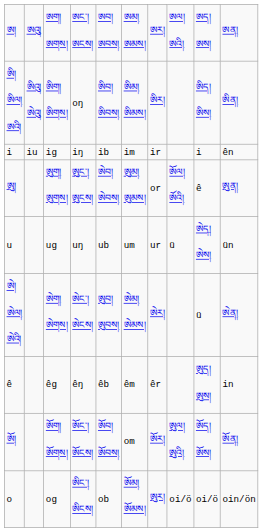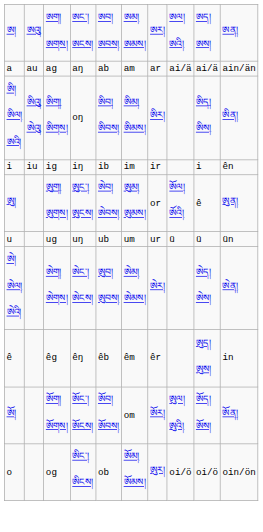+ row: a | au | ag | aŋ | ab | am | ar | ai/ä | ai/ä | ain/än
ug | column 9: ཨེད། ཨེས། -> ü
ཨེག། ཨེགས། | column 9: ü -> ཨེད། ཨེས།
